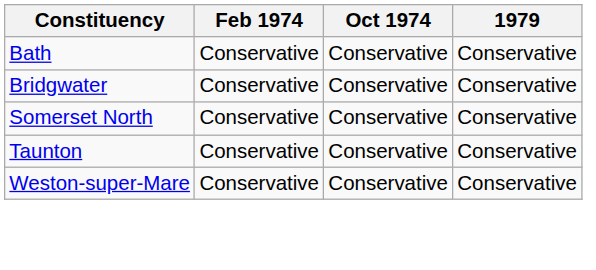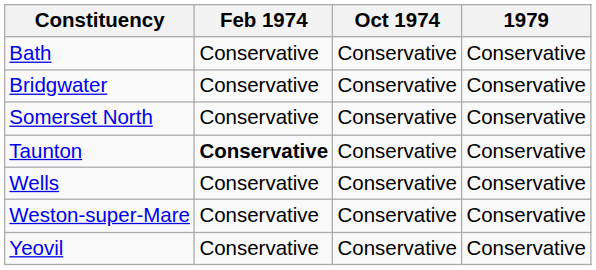Taunton | Feb 1974: normal -> bold
+ row: Wells | Conservative | Conservative | Conservative
+ row: Yeovil | Conservative | Conservative | Conservative
